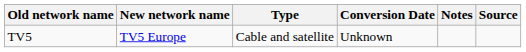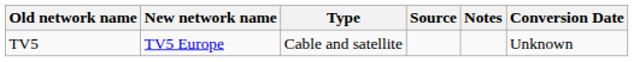columns swapped: Conversion Date <-> Source
